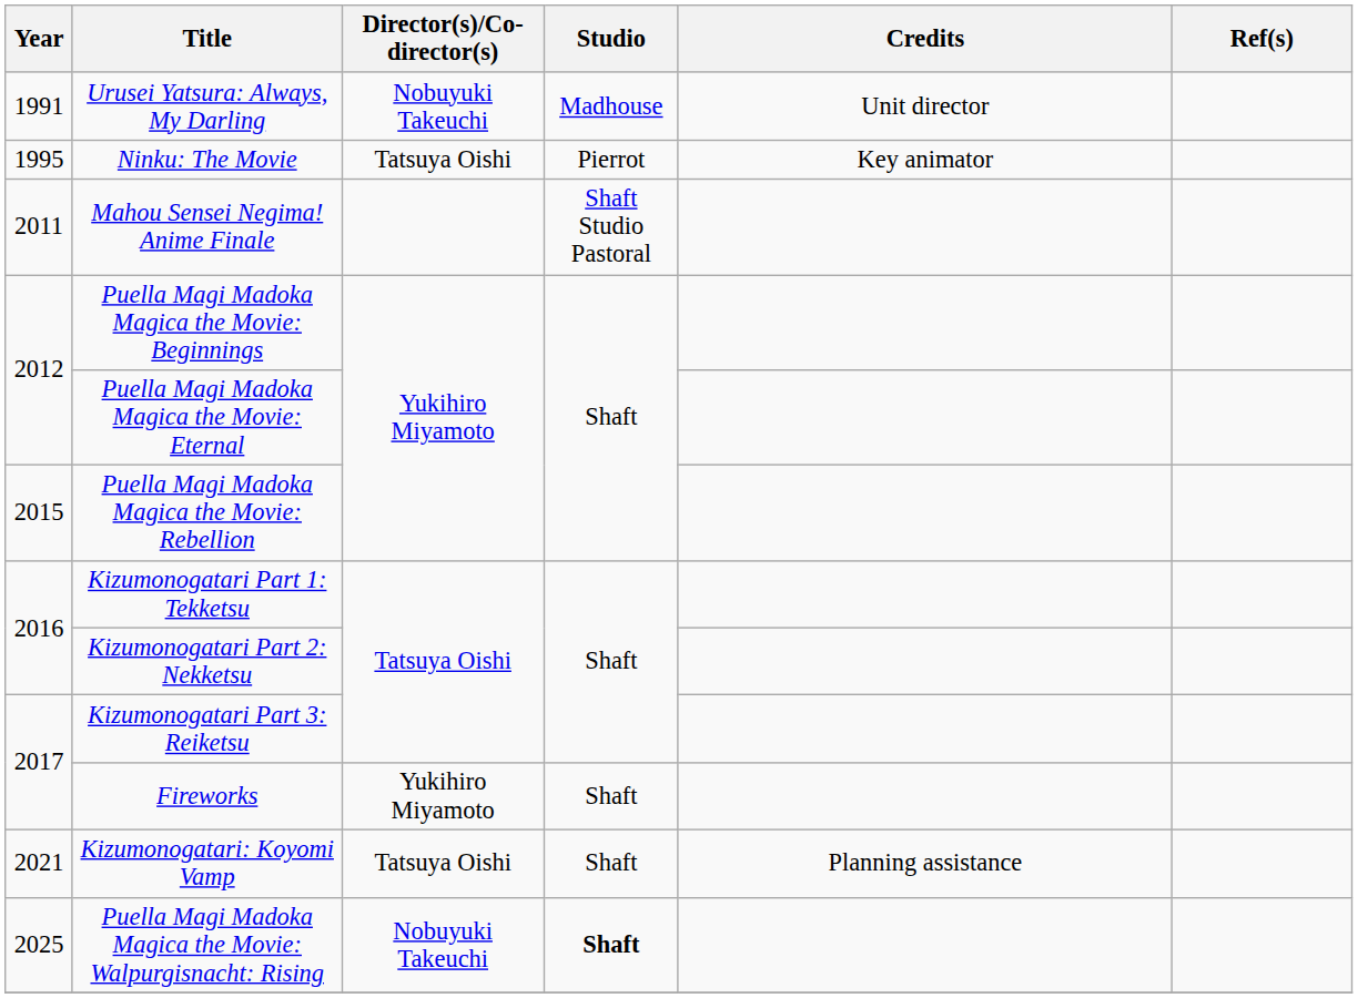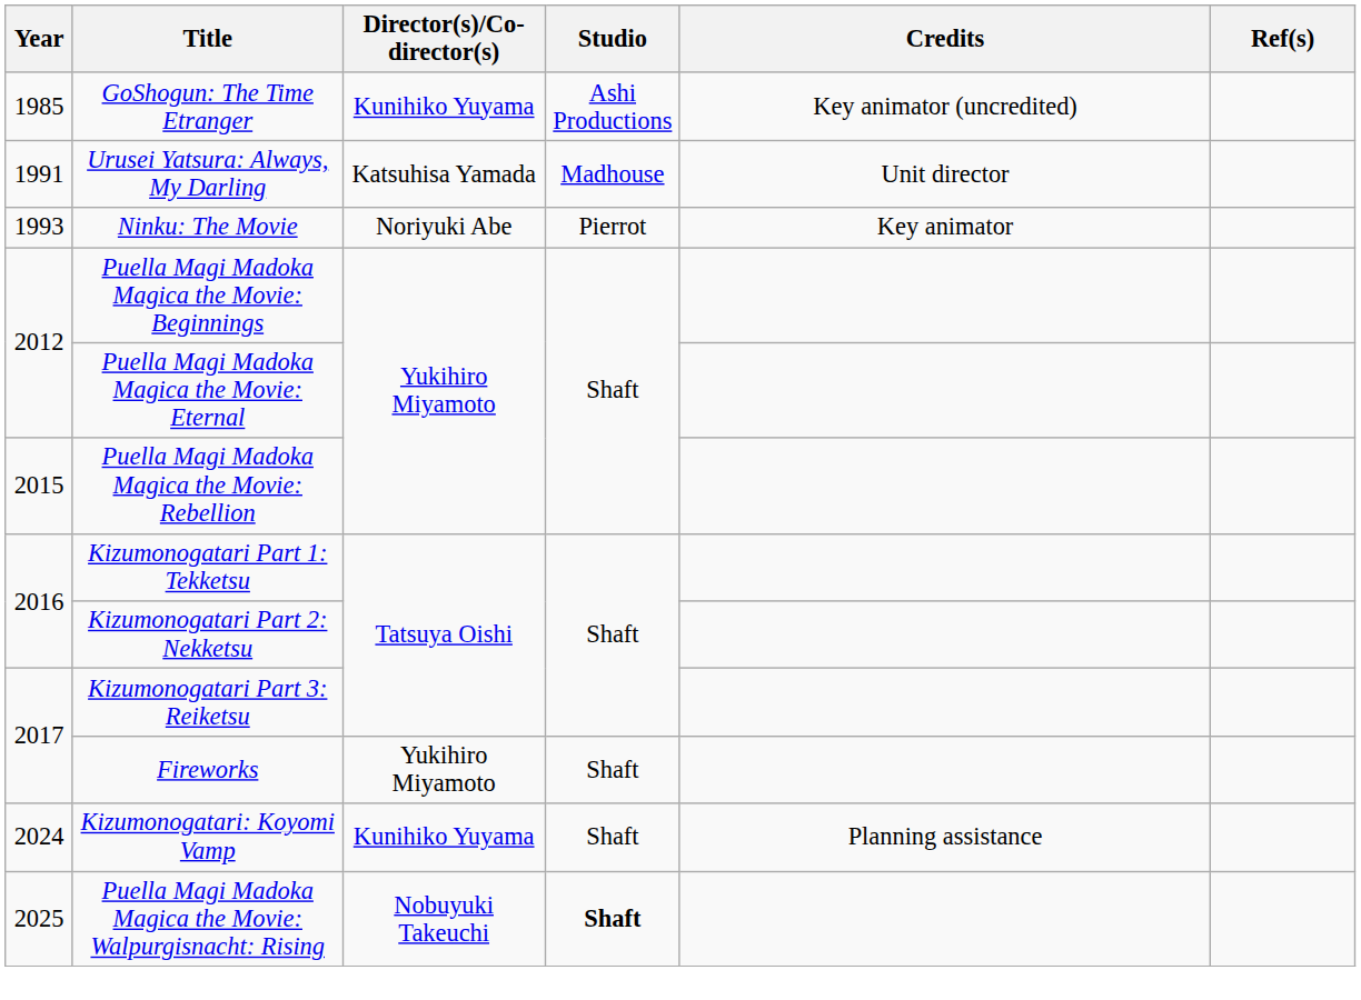+ row: 1985 | GoShogun: The Time Etranger | Kunihiko Yuyama | Ashi Productions | Key animator (uncredited)
Urusei Yatsura: Always, My Darling | Director(s)/Co-director(s): Nobuyuki Takeuchi -> Katsuhisa Yamada
Ninku: The Movie | Year: 1995 -> 1993
Ninku: The Movie | Director(s)/Co-director(s): Tatsuya Oishi -> Noriyuki Abe
- row: 2011 | Mahou Sensei Negima! Anime Finale | Shaft Studio Pastoral
Kizumonogatari: Koyomi Vamp | Year: 2021 -> 2024
Kizumonogatari: Koyomi Vamp | Director(s)/Co-director(s): Tatsuya Oishi -> Kunihiko Yuyama
